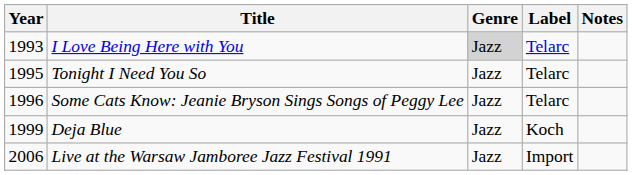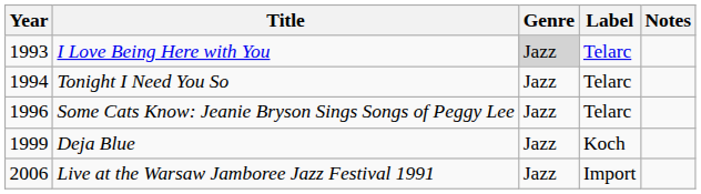Tonight I Need You So | Year: 1995 -> 1994
